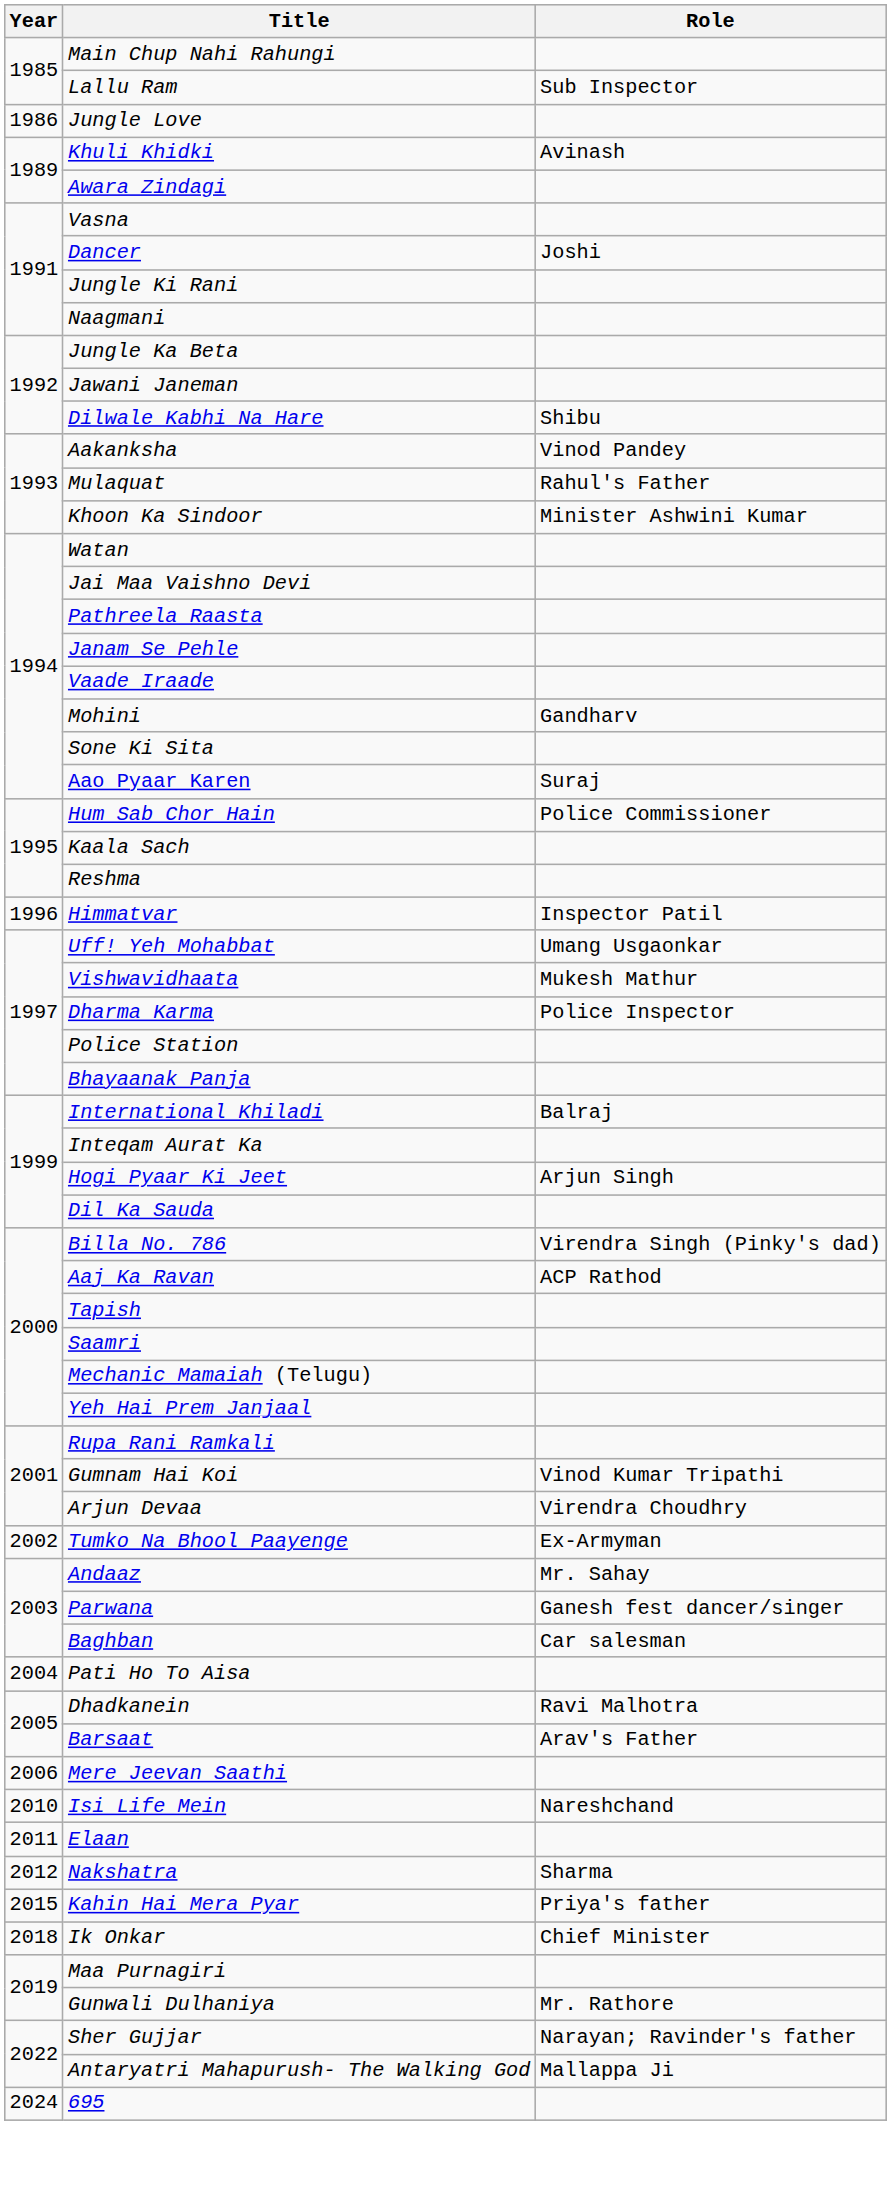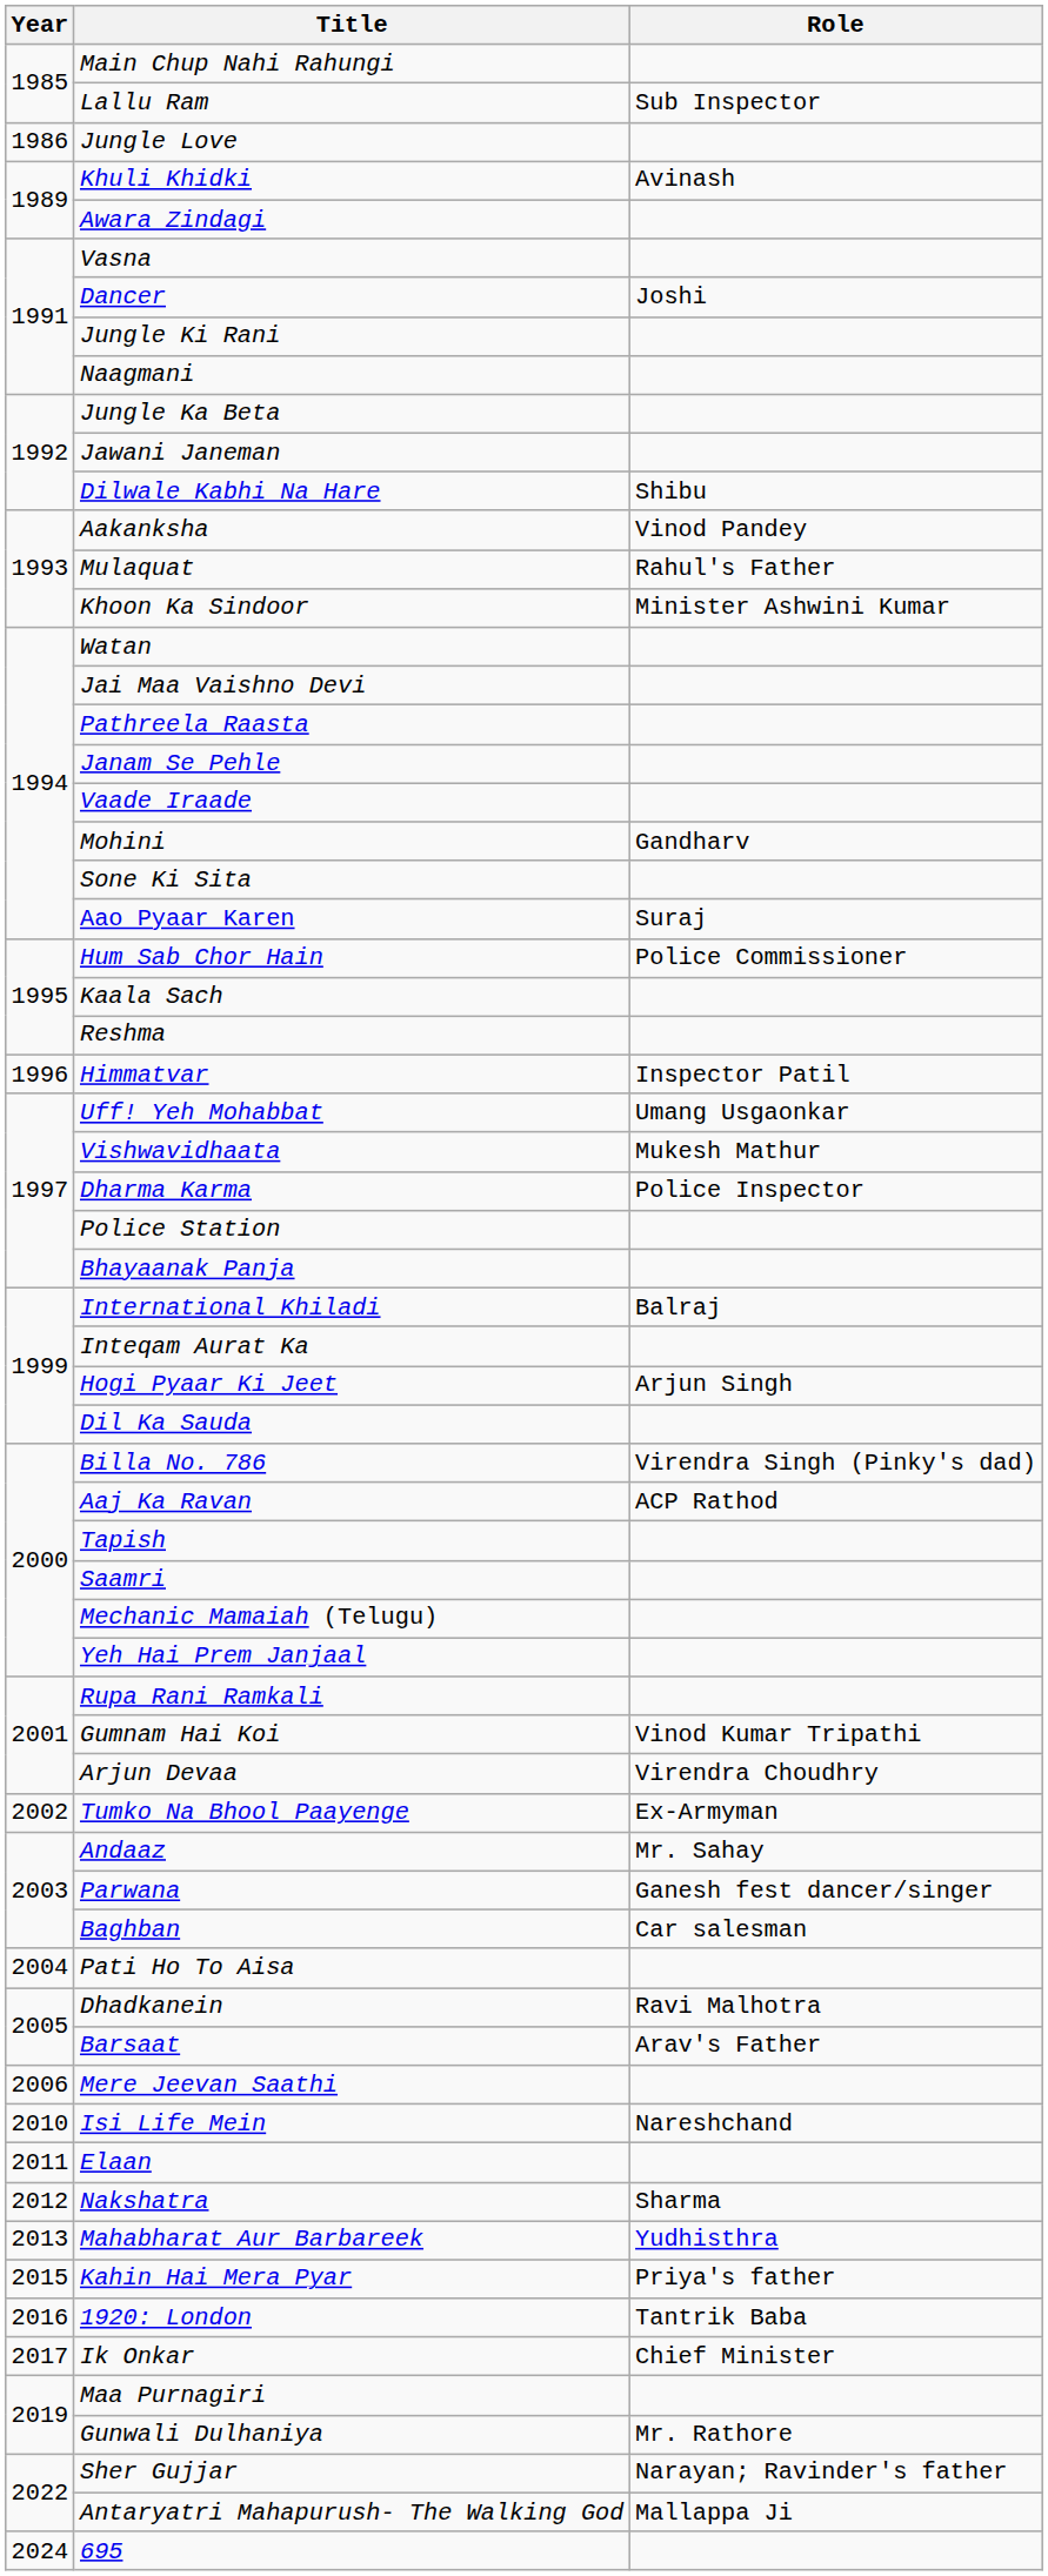+ row: 2013 | Mahabharat Aur Barbareek | Yudhisthra
+ row: 2016 | 1920: London | Tantrik Baba
Ik Onkar | Year: 2018 -> 2017
